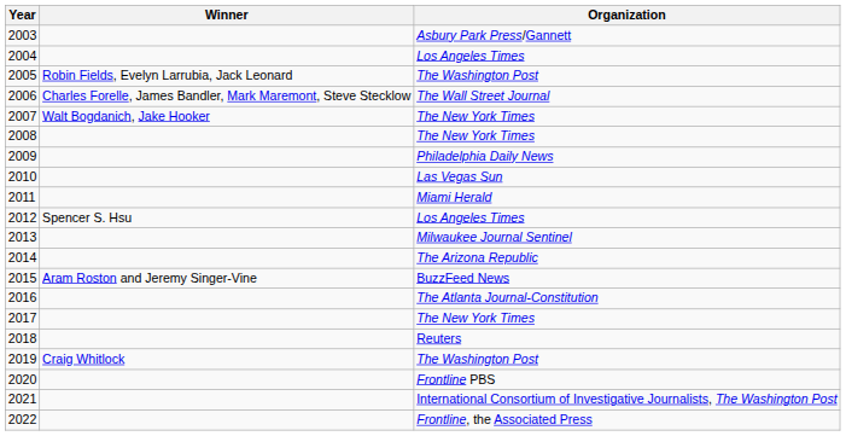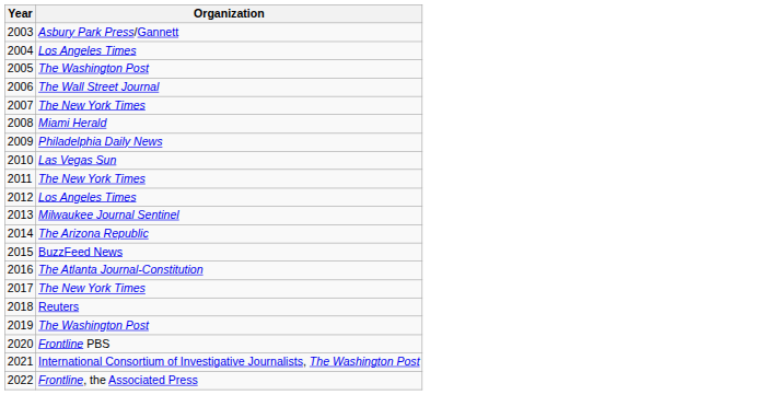- column: Winner | Robin Fields, Evelyn Larrubia, Jack Leonard | Charles Forelle, James Bandler, Mark Maremont, Steve Stecklow | Walt Bogdanich, Jake Hooker | Spencer S. Hsu | Aram Roston and Jeremy Singer-Vine | Craig Whitlock
2008 | Organization: The New York Times -> Miami Herald
2011 | Organization: Miami Herald -> The New York Times
